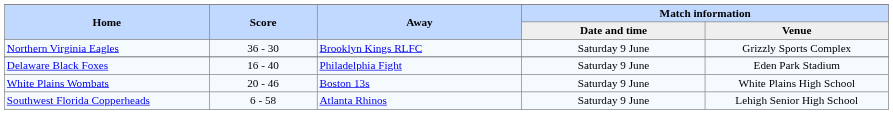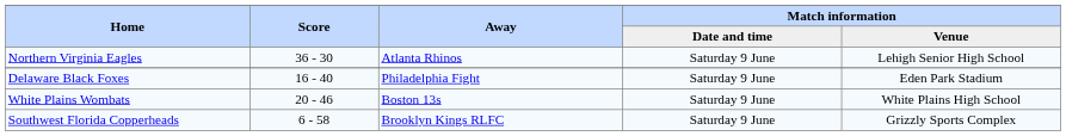Northern Virginia Eagles | Away: Brooklyn Kings RLFC -> Atlanta Rhinos
Northern Virginia Eagles | Match information / Venue: Grizzly Sports Complex -> Lehigh Senior High School
Southwest Florida Copperheads | Away: Atlanta Rhinos -> Brooklyn Kings RLFC
Southwest Florida Copperheads | Match information / Venue: Lehigh Senior High School -> Grizzly Sports Complex
